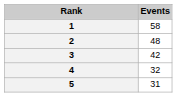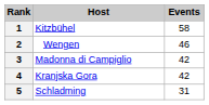+ column: Host | Kitzbühel | Wengen | Madonna di Campiglio | Kranjska Gora | Schladming
2 | Events: 48 -> 46
4 | Events: 32 -> 42
